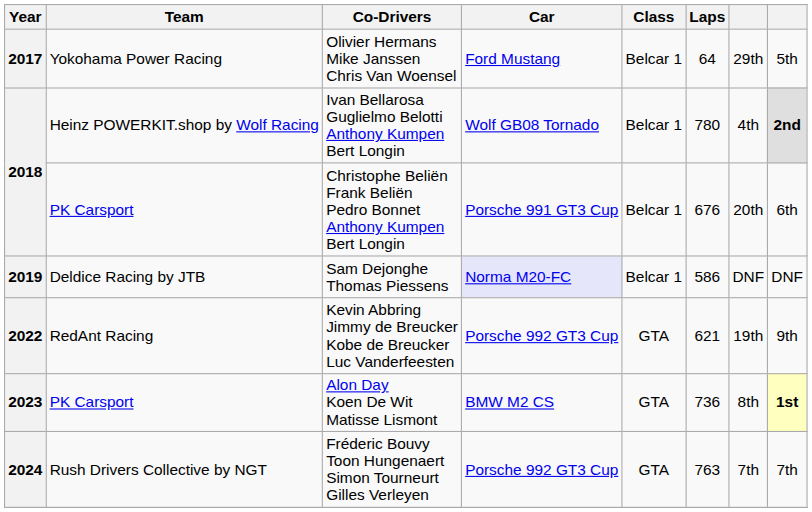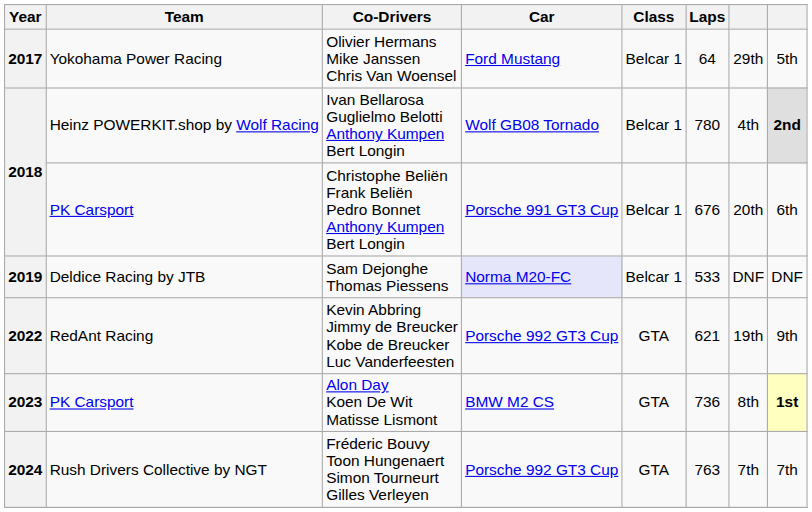Sam Dejonghe Thomas Piessens | Laps: 586 -> 533
